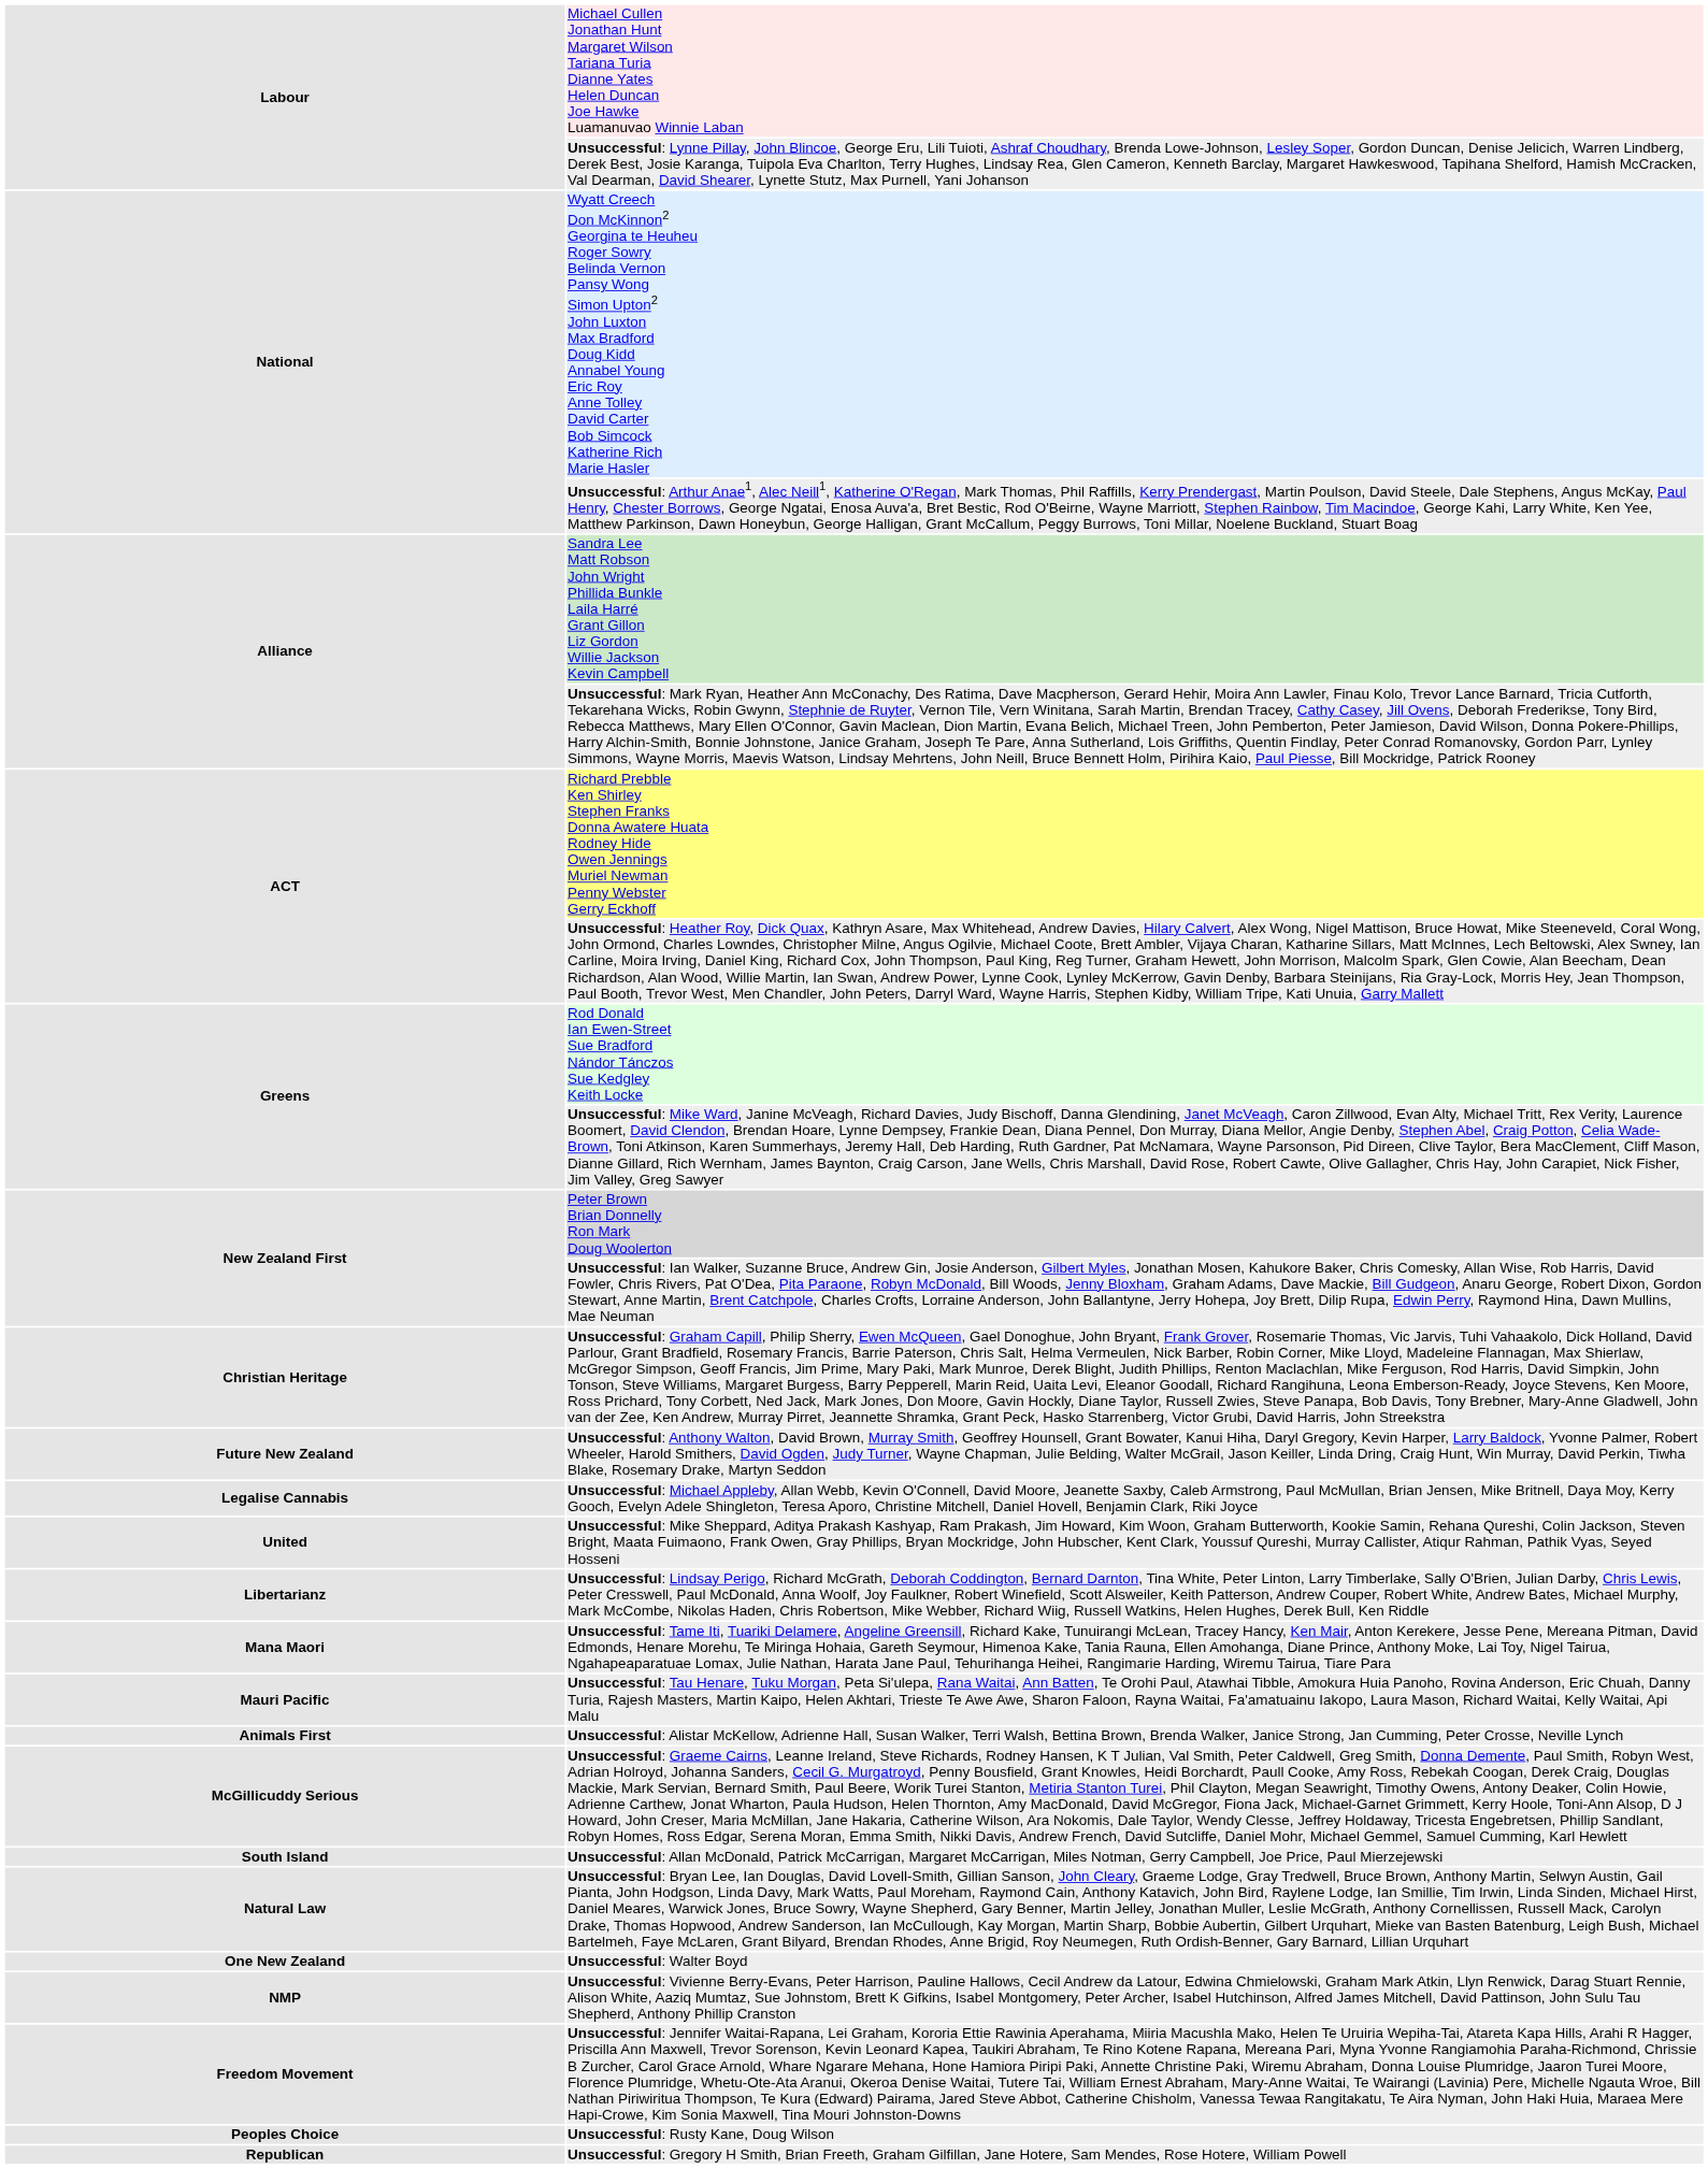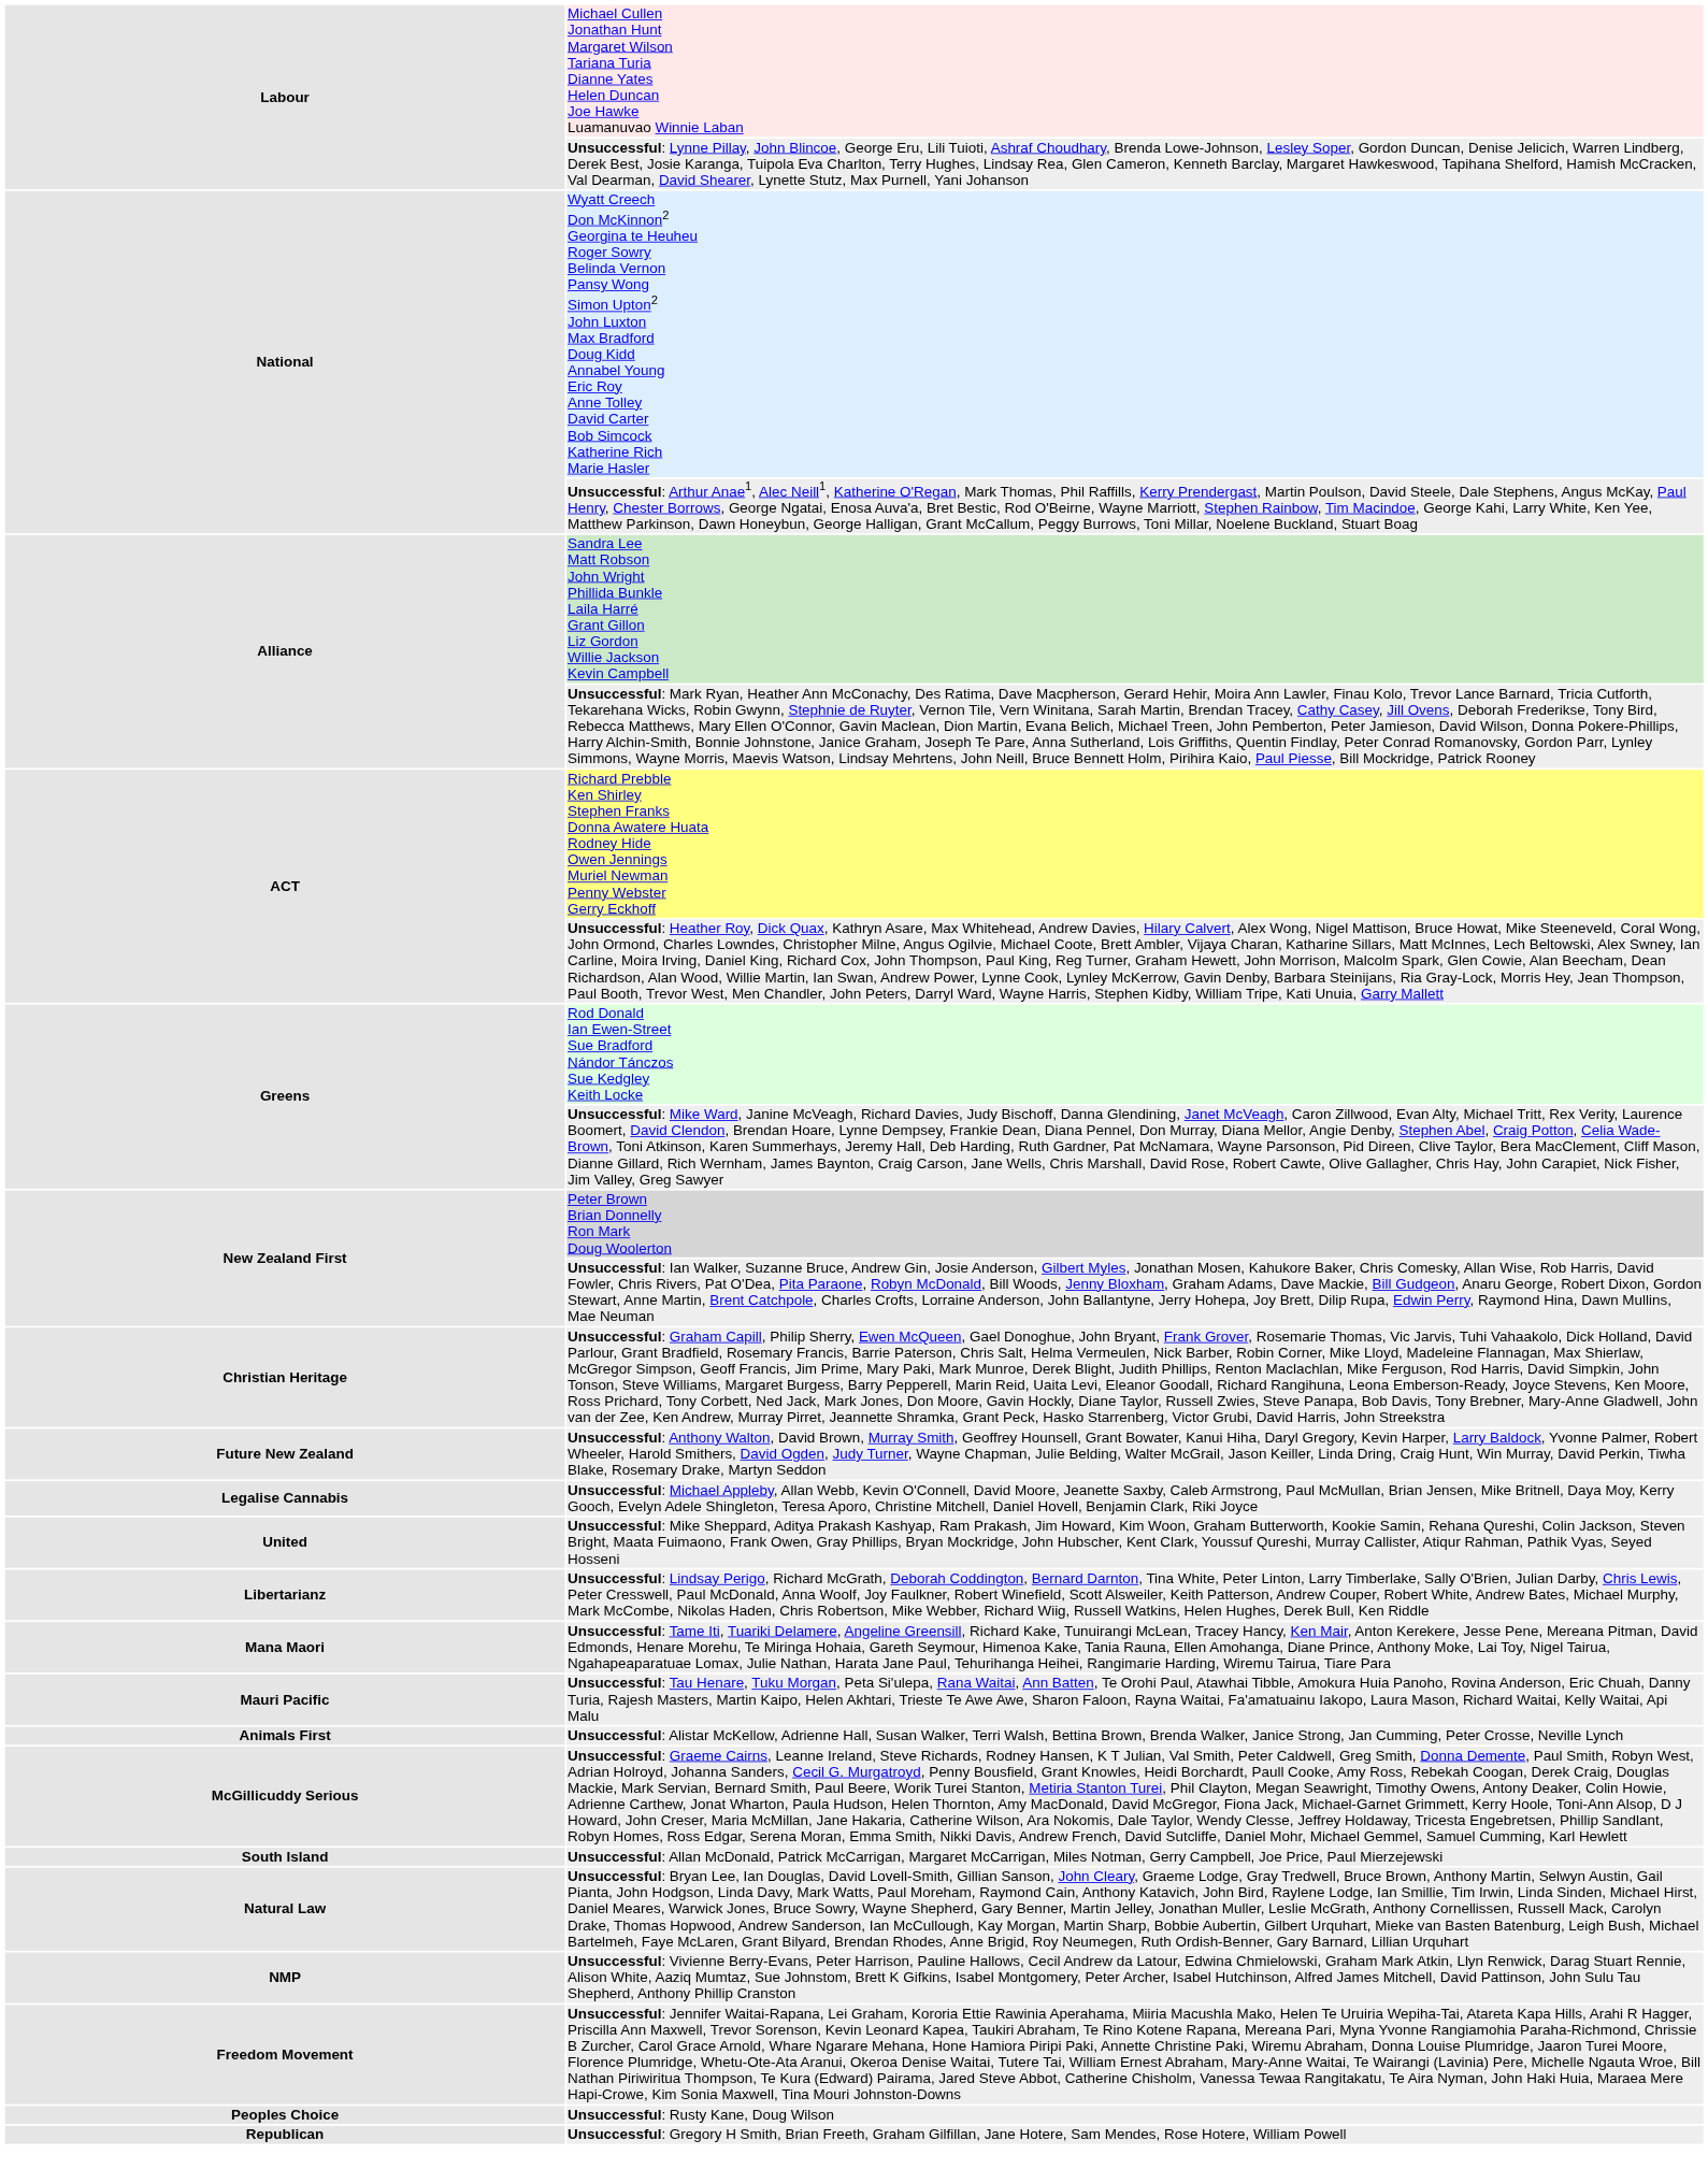- row: One New Zealand | Unsuccessful: Walter Boyd
